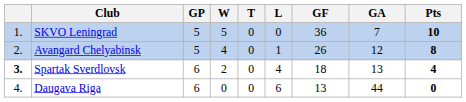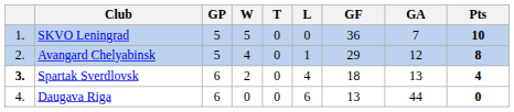Avangard Chelyabinsk | GF: 26 -> 29
